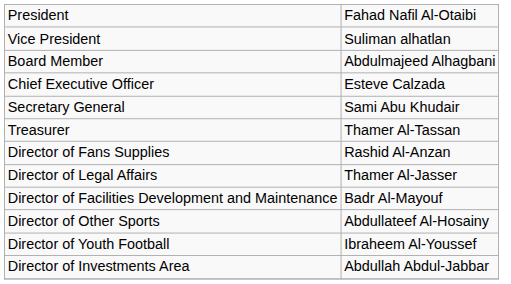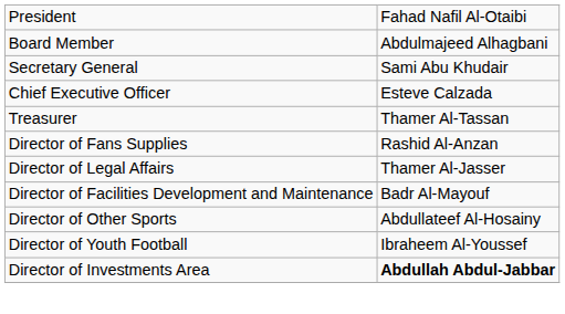- row: Vice President | Suliman alhatlan
rows swapped: Chief Executive Officer <-> Secretary General
Director of Investments Area | column 2: normal -> bold
